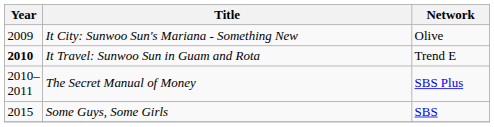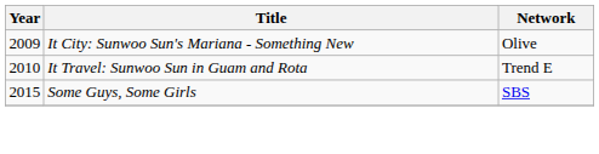It Travel: Sunwoo Sun in Guam and Rota | Year: bold -> normal
- row: 2010–2011 | The Secret Manual of Money | SBS Plus
